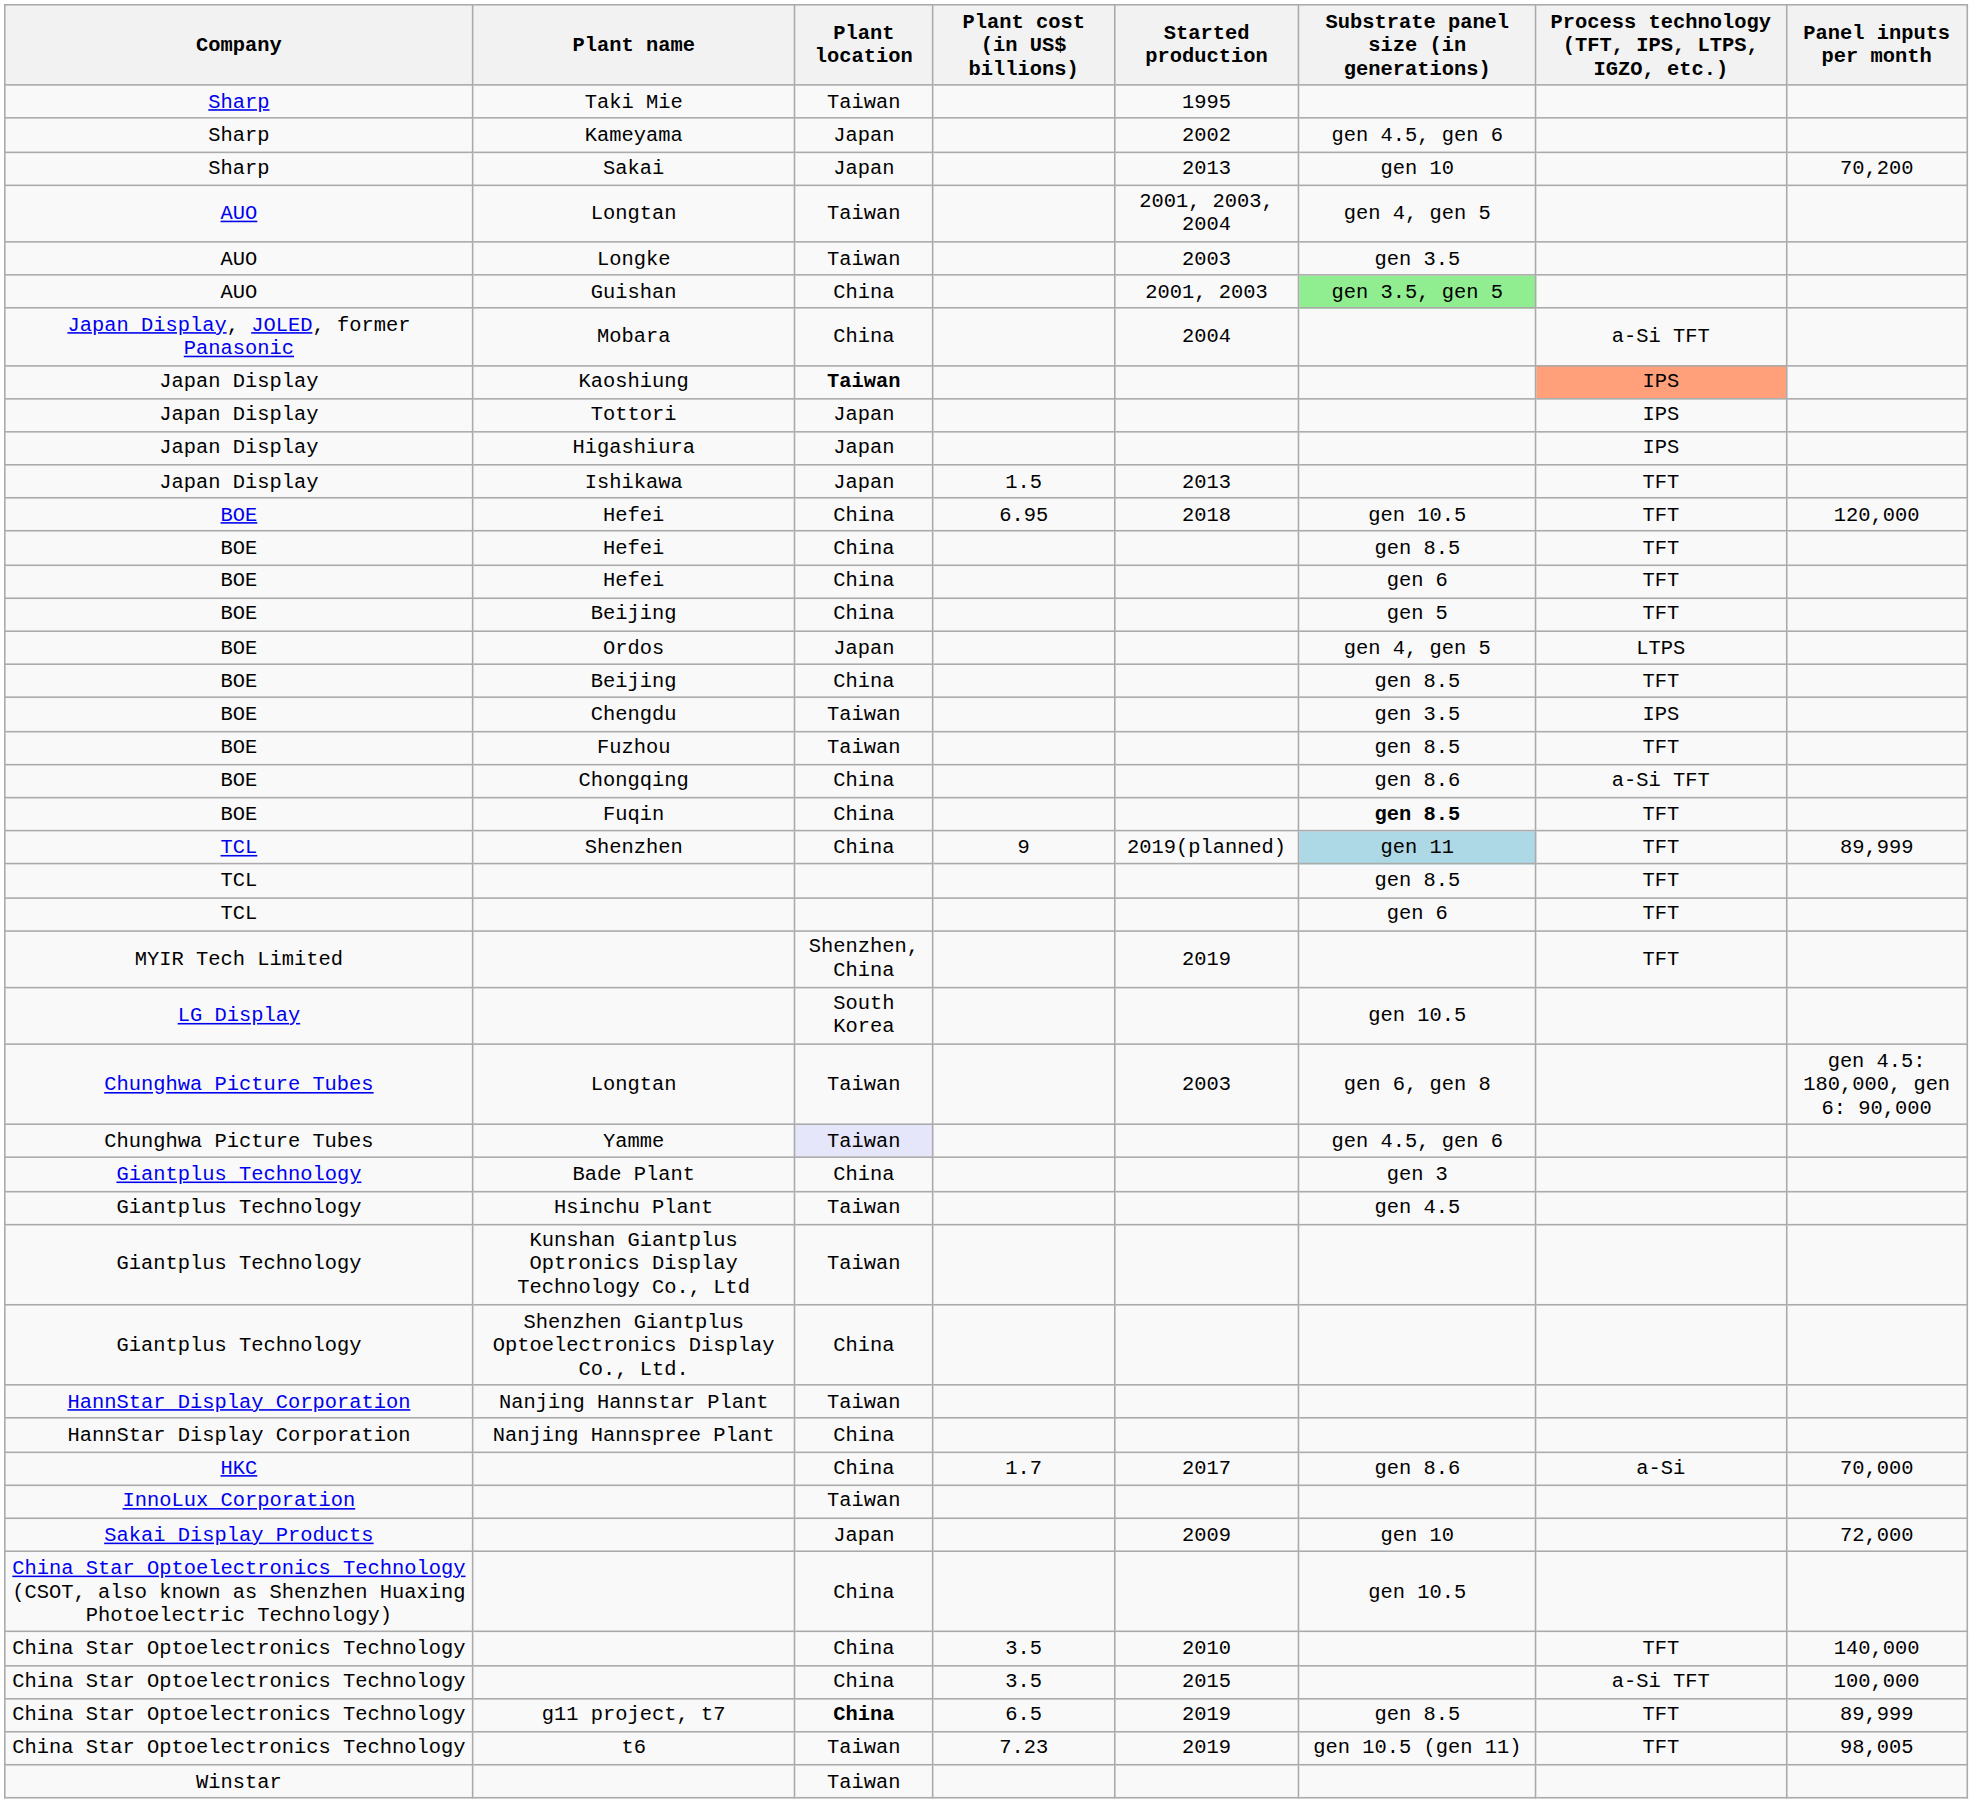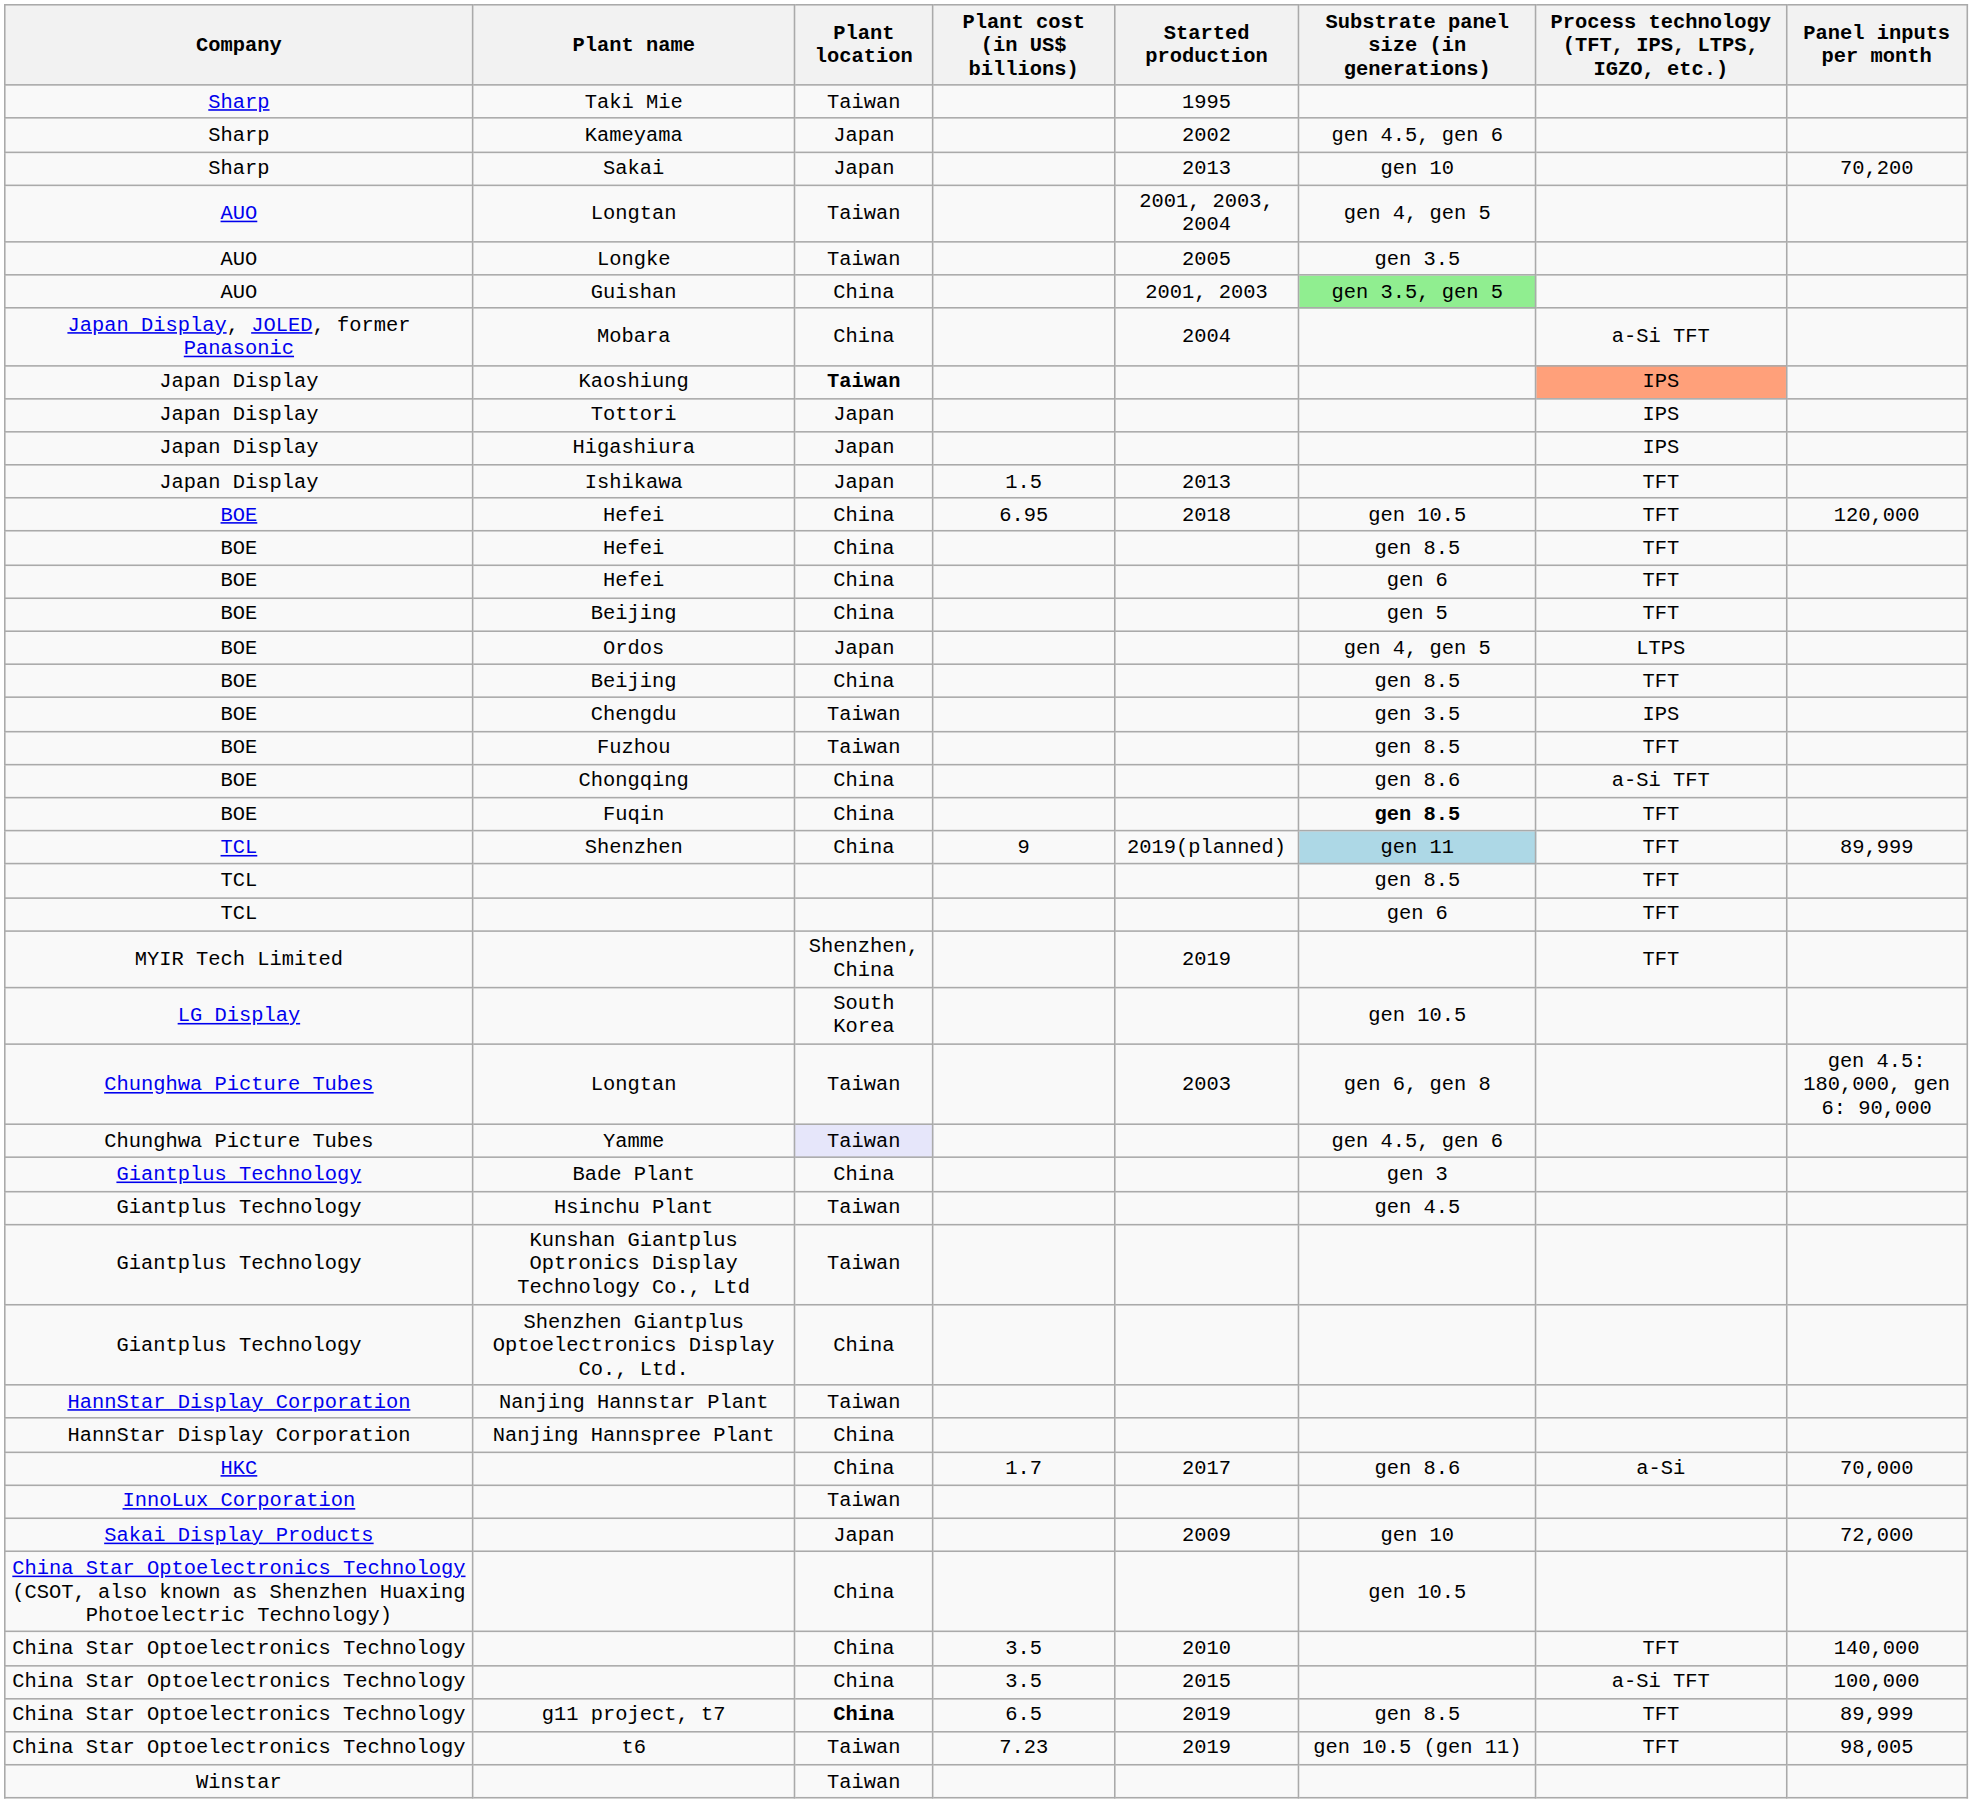Longke | Started production: 2003 -> 2005
